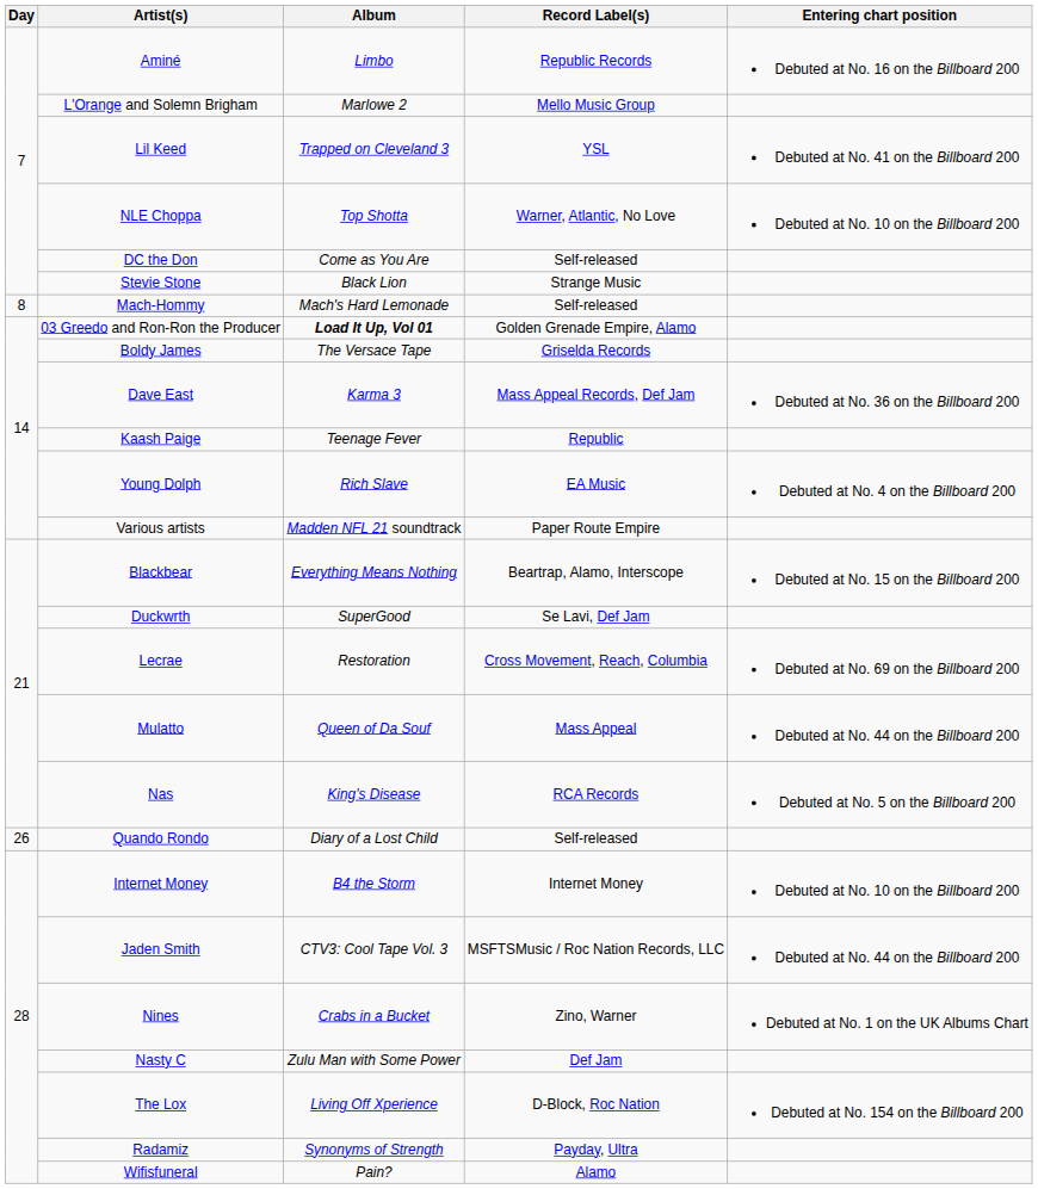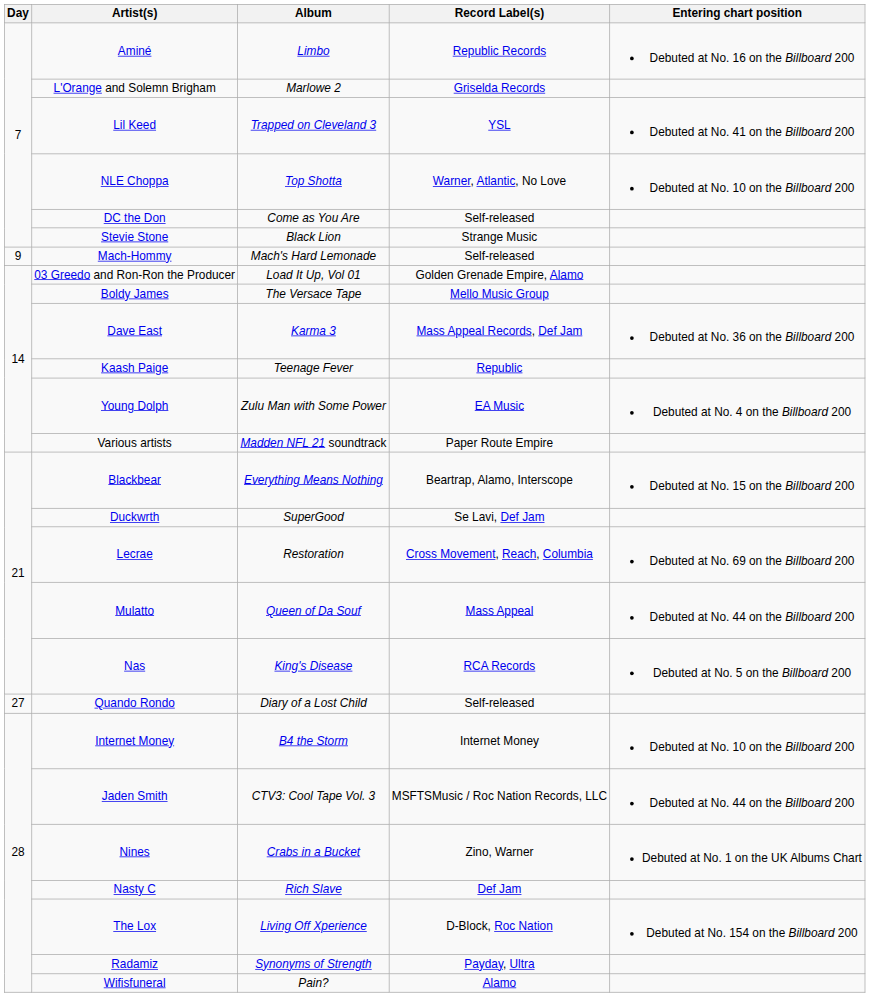L'Orange and Solemn Brigham | Record Label(s): Mello Music Group -> Griselda Records
Mach-Hommy | Day: 8 -> 9
03 Greedo and Ron-Ron the Producer | Album: bold -> normal
Boldy James | Record Label(s): Griselda Records -> Mello Music Group
Young Dolph | Album: Rich Slave -> Zulu Man with Some Power
Quando Rondo | Day: 26 -> 27
Nasty C | Album: Zulu Man with Some Power -> Rich Slave
